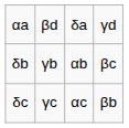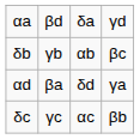+ row: αd | βa | δd | γa
